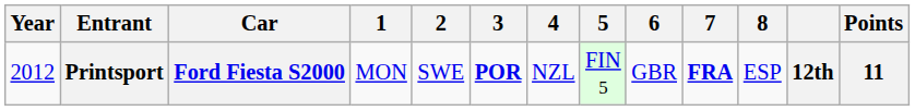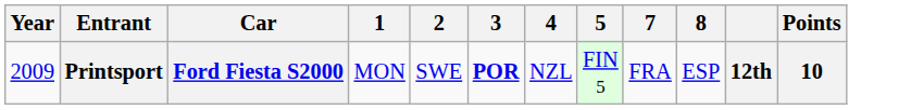- column: 6 | GBR
Printsport | Year: 2012 -> 2009
Printsport | 7: bold -> normal
Printsport | Points: 11 -> 10
